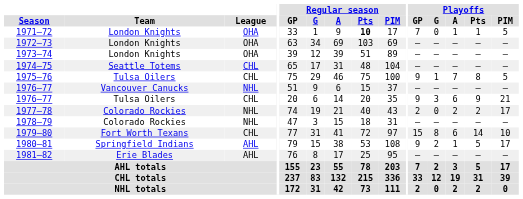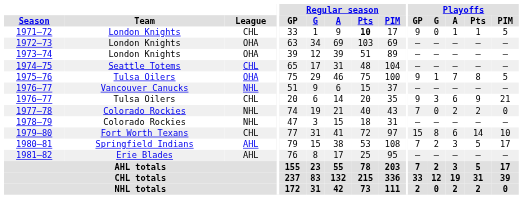1971–72 | League: OHA -> CHL
1971–72 | Playoffs / GP: 7 -> 9
1975–76 | League: CHL -> OHA
1977–78 | Playoffs / GP: 2 -> 7
1977–78 | Playoffs / PIM: 17 -> 0
1980–81 | Playoffs / GP: 9 -> 7
1980–81 | Playoffs / A: 1 -> 3
